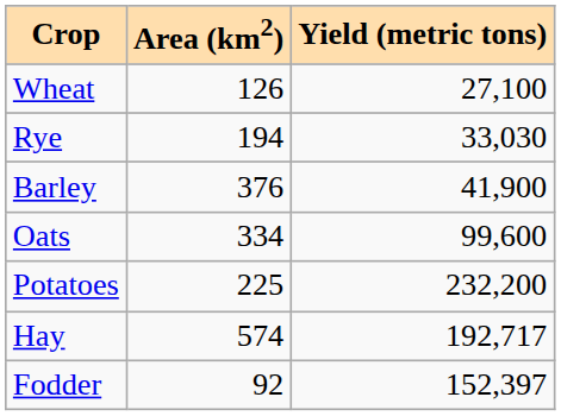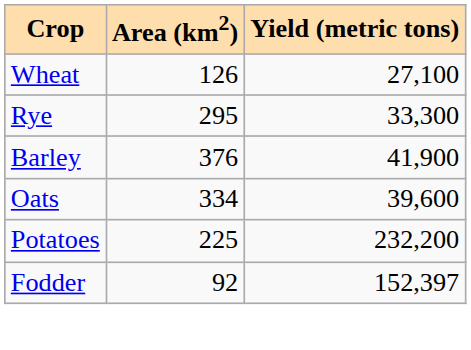Rye | Area (km2): 194 -> 295
Rye | Yield (metric tons): 33,030 -> 33,300
Oats | Yield (metric tons): 99,600 -> 39,600
- row: Hay | 574 | 192,717
